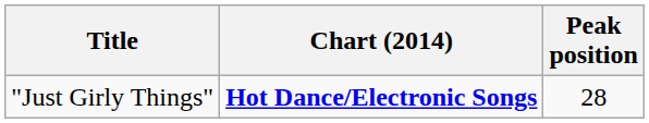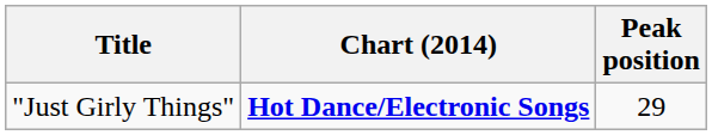"Just Girly Things" | Peak position: 28 -> 29
